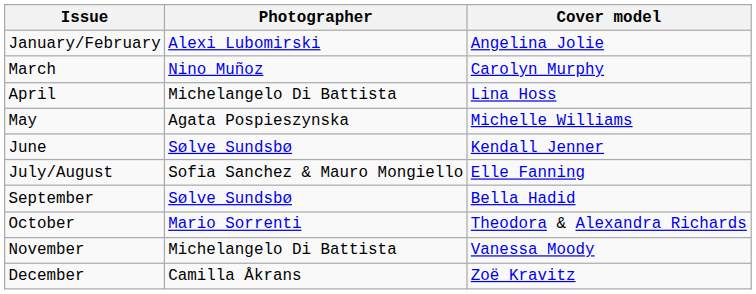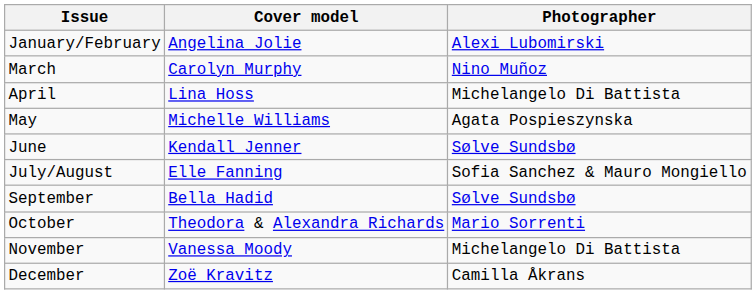columns swapped: Cover model <-> Photographer
